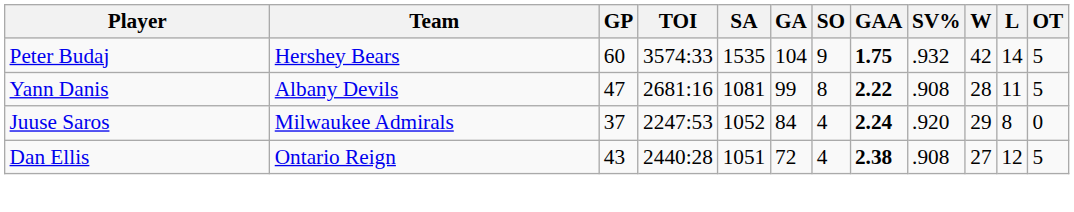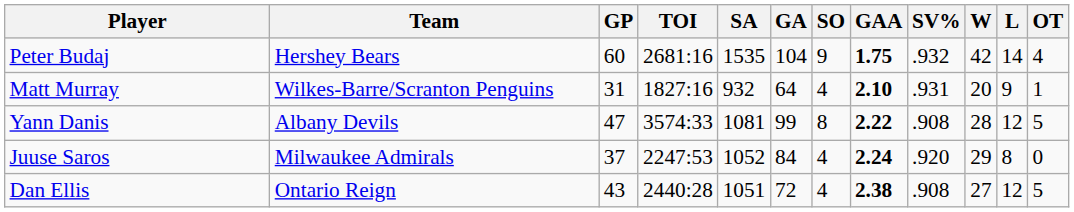Peter Budaj | TOI: 3574:33 -> 2681:16
Peter Budaj | OT: 5 -> 4
+ row: Matt Murray | Wilkes-Barre/Scranton Penguins | 31 | 1827:16 | 932 | 64 | 4 | 2.10 | .931 | 20 | 9 | 1
Yann Danis | TOI: 2681:16 -> 3574:33
Yann Danis | L: 11 -> 12
